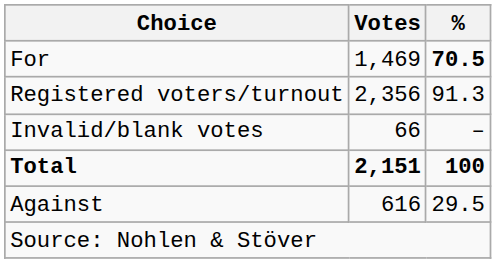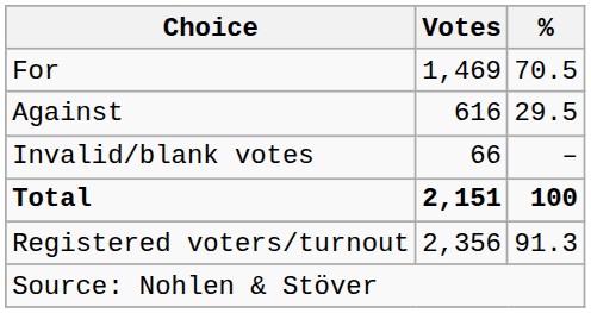For | %: bold -> normal
rows swapped: Against <-> Registered voters/turnout
